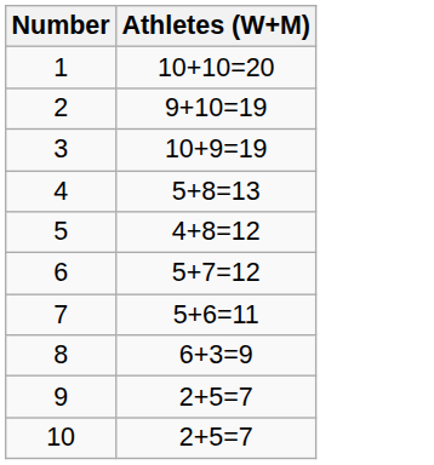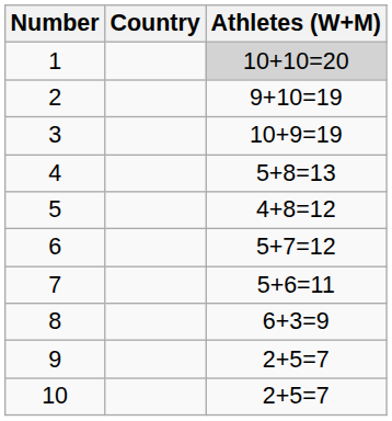+ column: Country
1 | Athletes (W+M): no background -> lightgrey background
